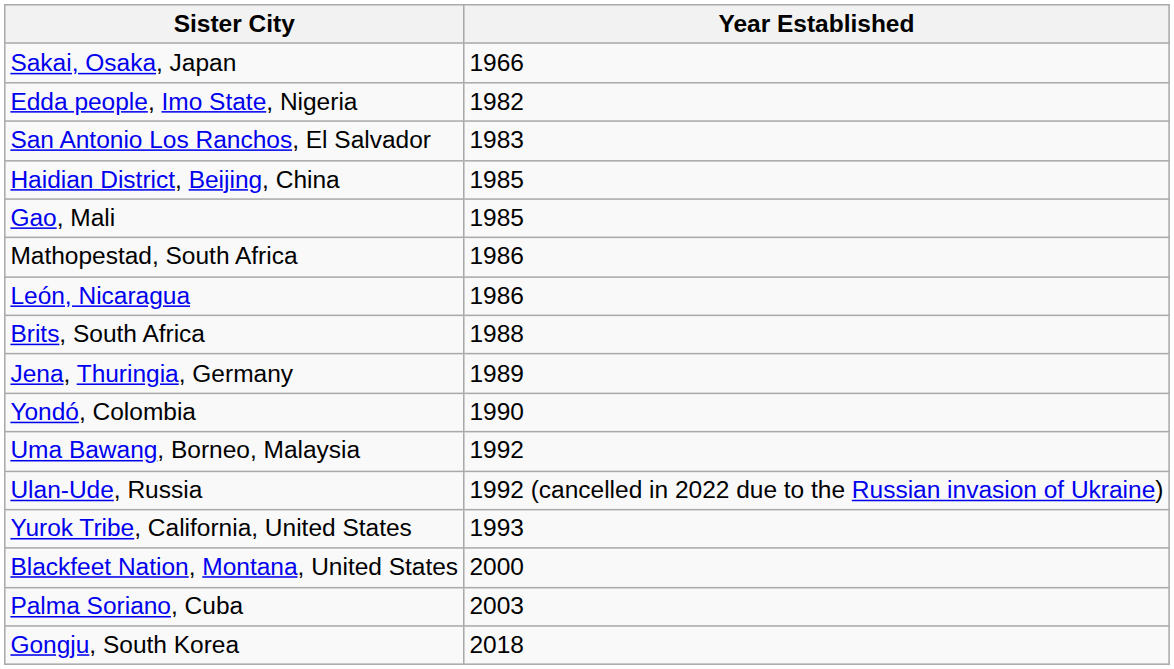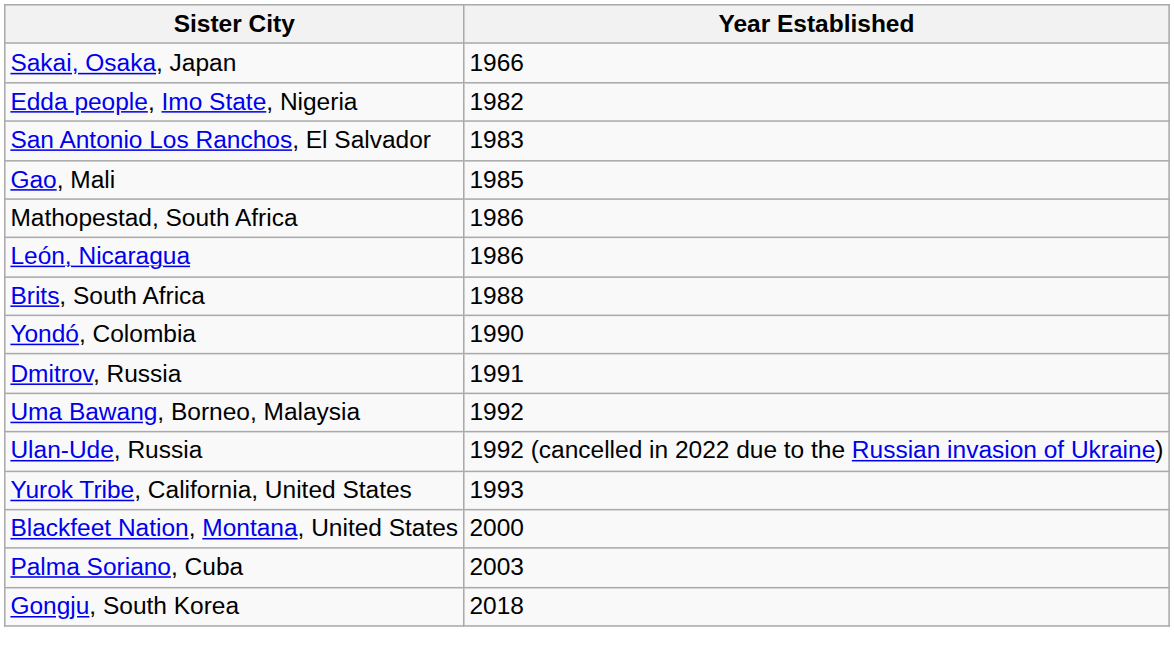- row: Haidian District, Beijing, China | 1985
- row: Jena, Thuringia, Germany | 1989
+ row: Dmitrov, Russia | 1991
